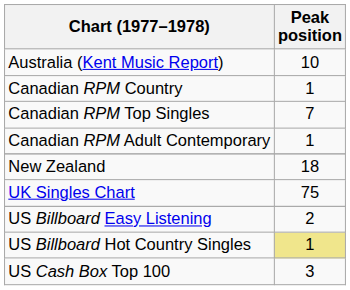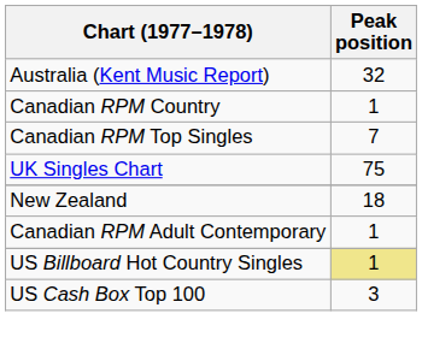Australia (Kent Music Report) | Peak position: 10 -> 32
rows swapped: Canadian RPM Adult Contemporary <-> UK Singles Chart
- row: US Billboard Easy Listening | 2
